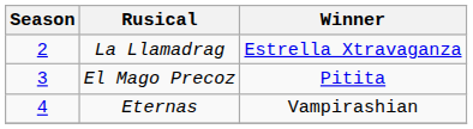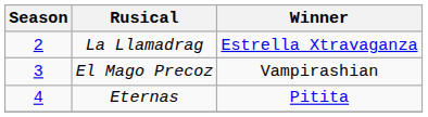El Mago Precoz | Winner: Pitita -> Vampirashian
Eternas | Winner: Vampirashian -> Pitita
